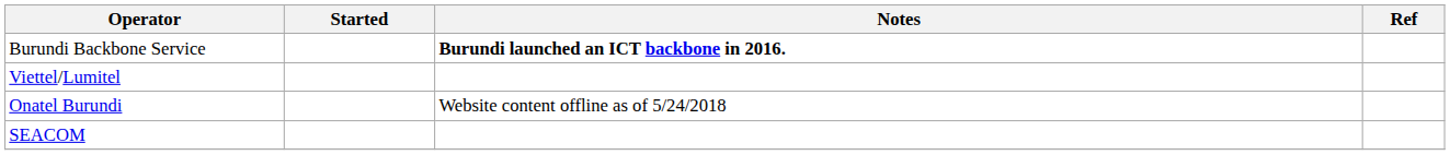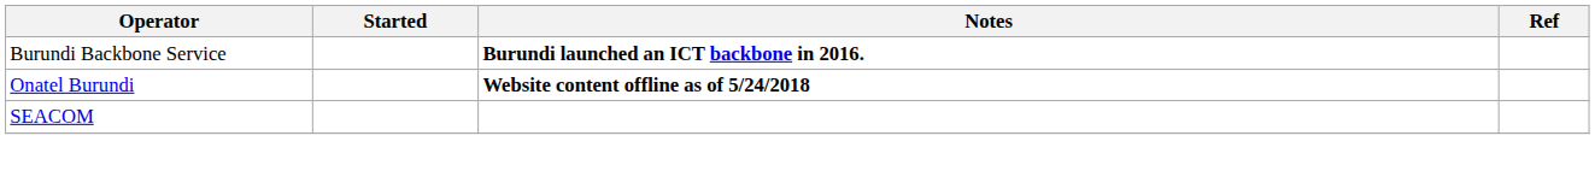- row: Viettel/Lumitel
Onatel Burundi | Notes: normal -> bold
